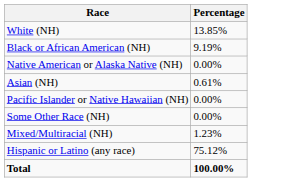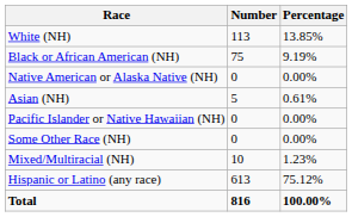+ column: Number | 113 | 75 | 0 | 5 | 0 | 0 | 10 | 613 | 816
